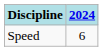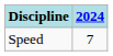Speed | 2024: 6 -> 7
